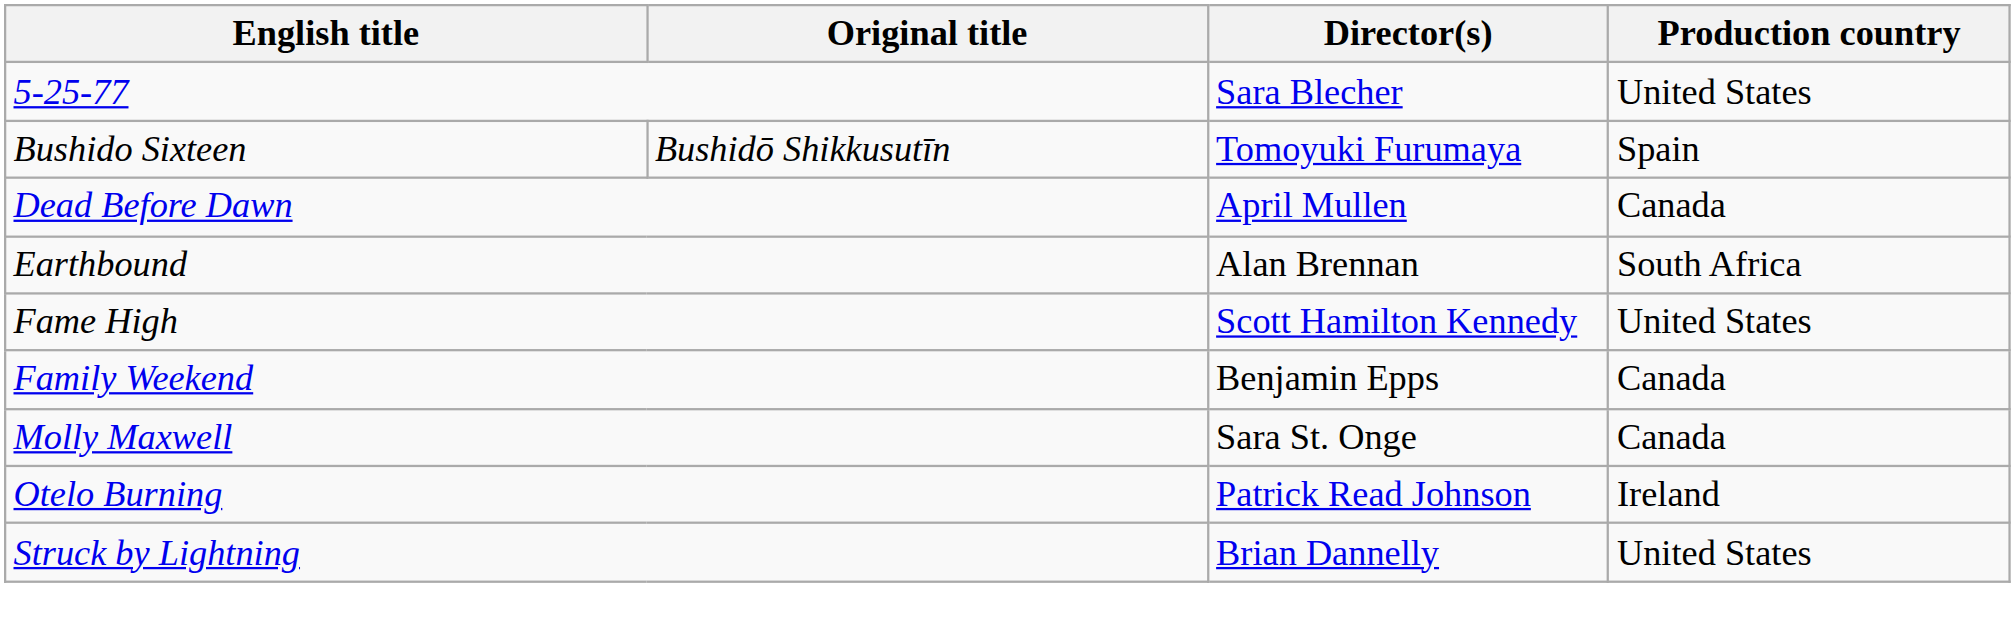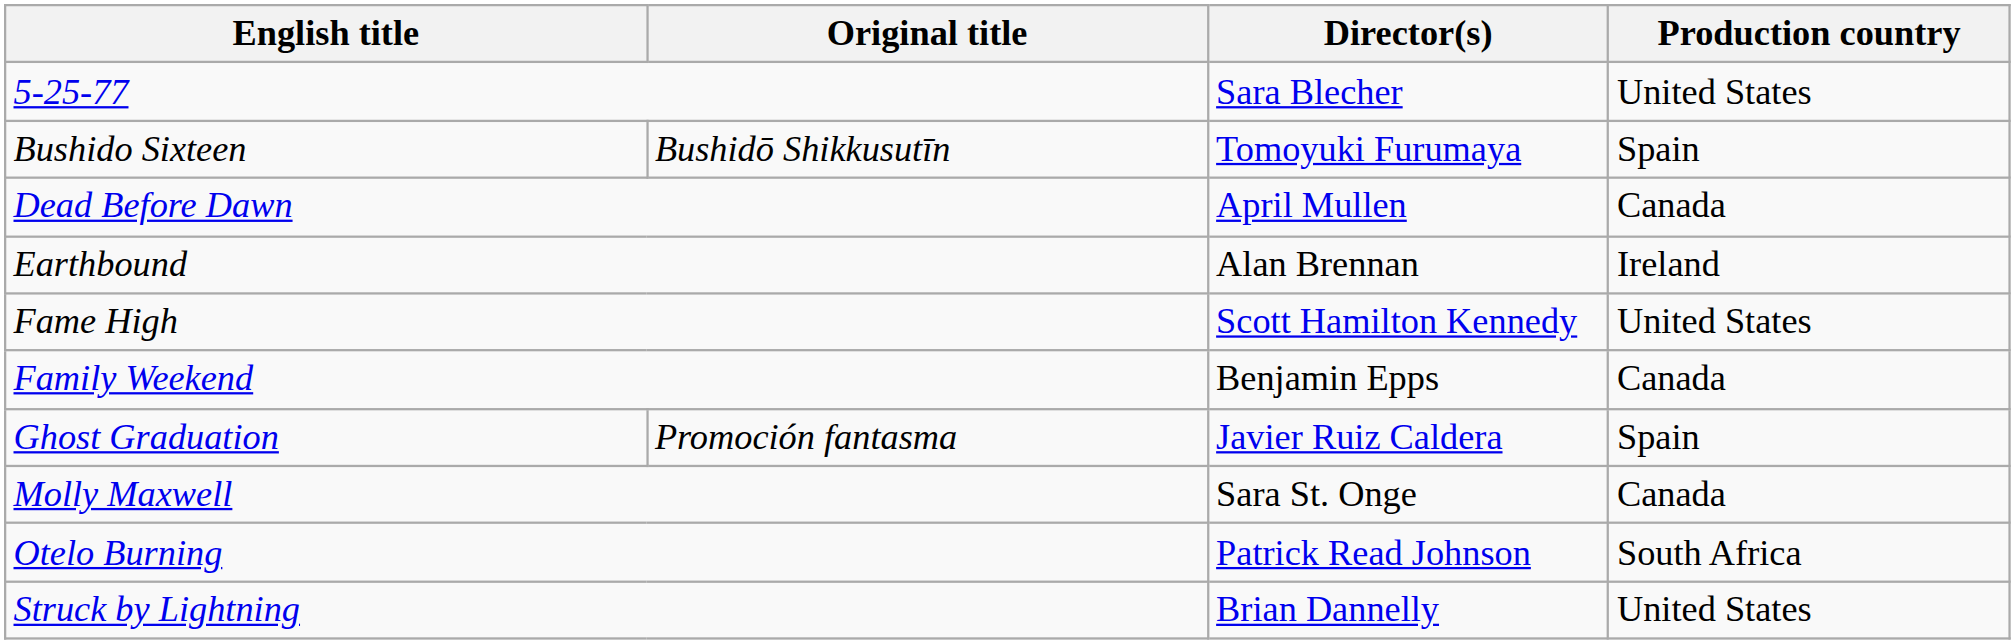Earthbound | Production country: South Africa -> Ireland
+ row: Ghost Graduation | Promoción fantasma | Javier Ruiz Caldera | Spain
Otelo Burning | Production country: Ireland -> South Africa
